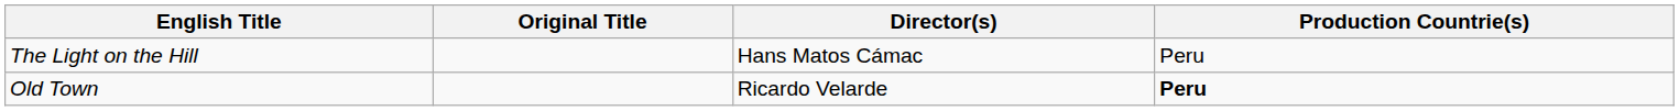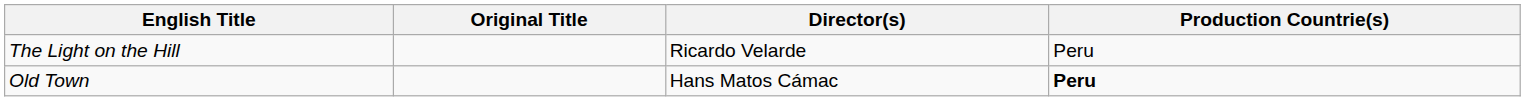The Light on the Hill | Director(s): Hans Matos Cámac -> Ricardo Velarde
Old Town | Director(s): Ricardo Velarde -> Hans Matos Cámac
